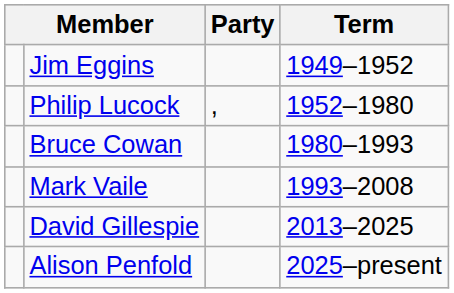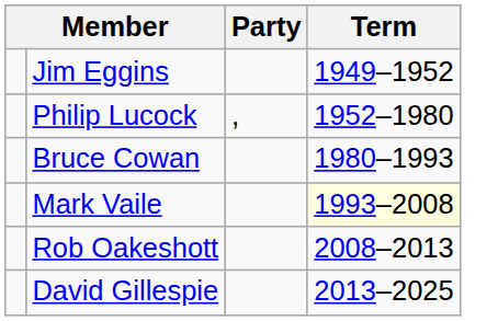Mark Vaile | Term: no background -> lightyellow background
+ row: Rob Oakeshott | 2008–2013
- row: Alison Penfold | 2025–present
